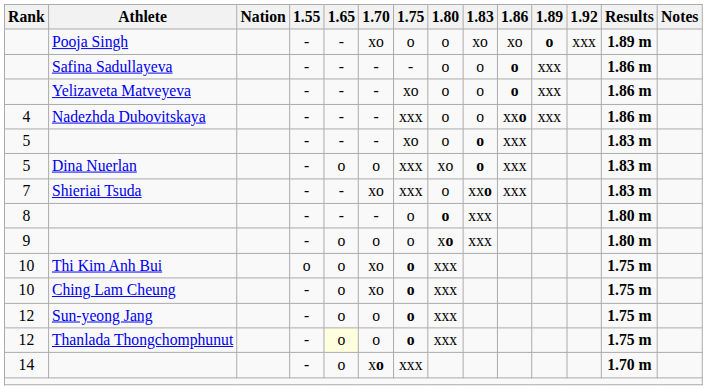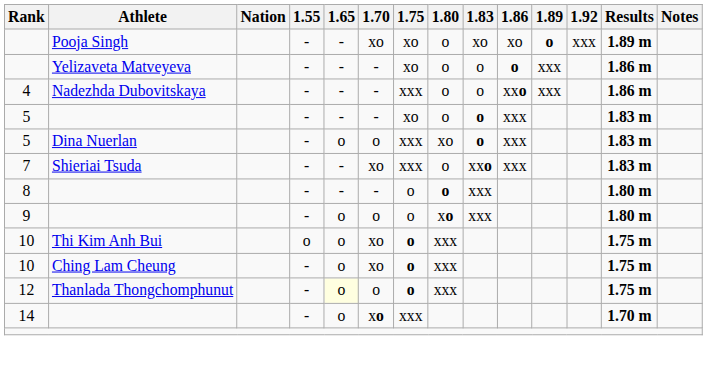Pooja Singh | 1.75: o -> xo
- row: Safina Sadullayeva | - | - | - | - | o | o | o | xxx | 1.86 m
- row: 12 | Sun-yeong Jang | - | o | o | o | xxx | 1.75 m
